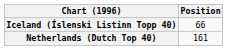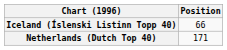Netherlands (Dutch Top 40) | Position: 161 -> 171
